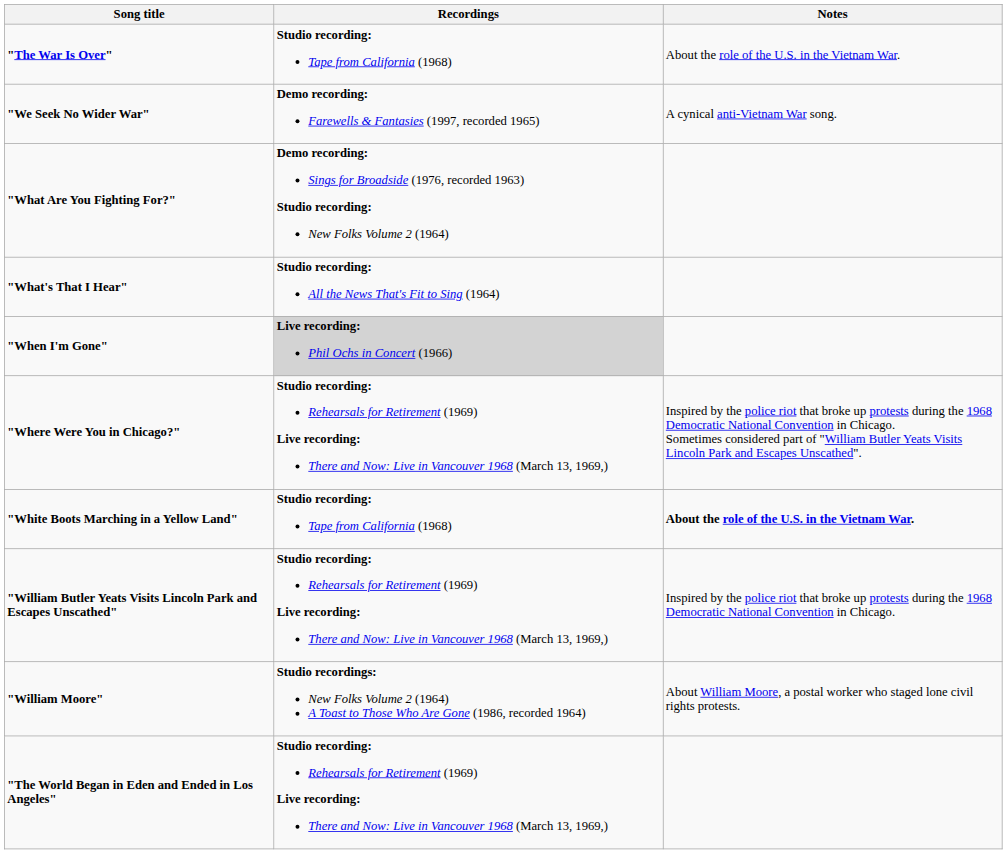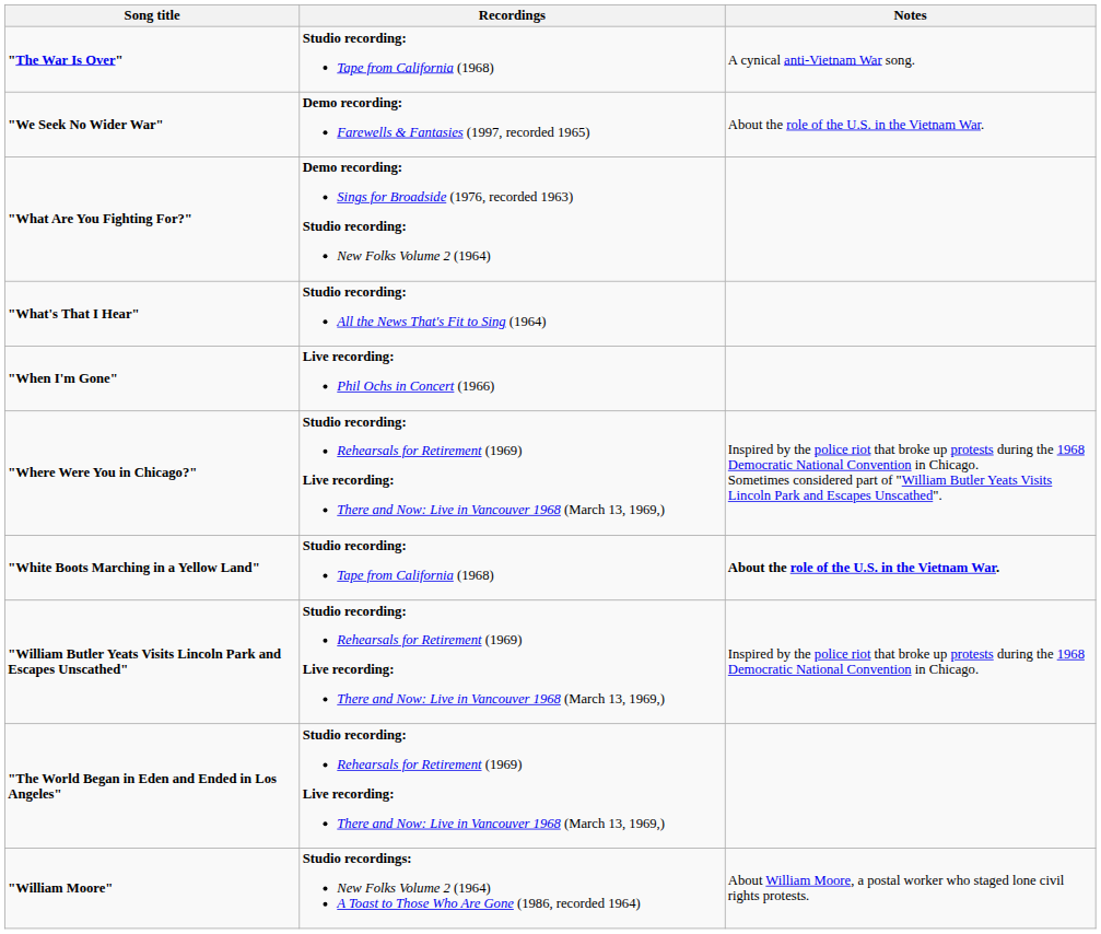"The War Is Over" | Notes: About the role of the U.S. in the Vietnam War. -> A cynical anti-Vietnam War song.
"We Seek No Wider War" | Notes: A cynical anti-Vietnam War song. -> About the role of the U.S. in the Vietnam War.
"When I'm Gone" | Recordings: lightgrey background -> no background
rows swapped: "William Moore" <-> "The World Began in Eden and Ended in Los Angeles"
